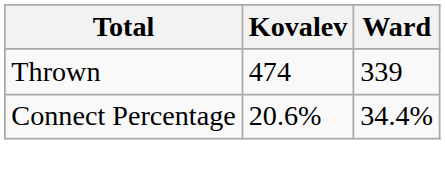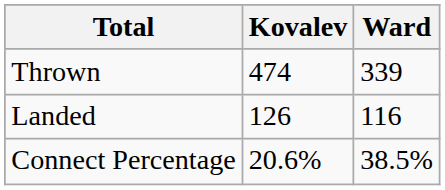+ row: Landed | 126 | 116
Connect Percentage | Ward: 34.4% -> 38.5%
